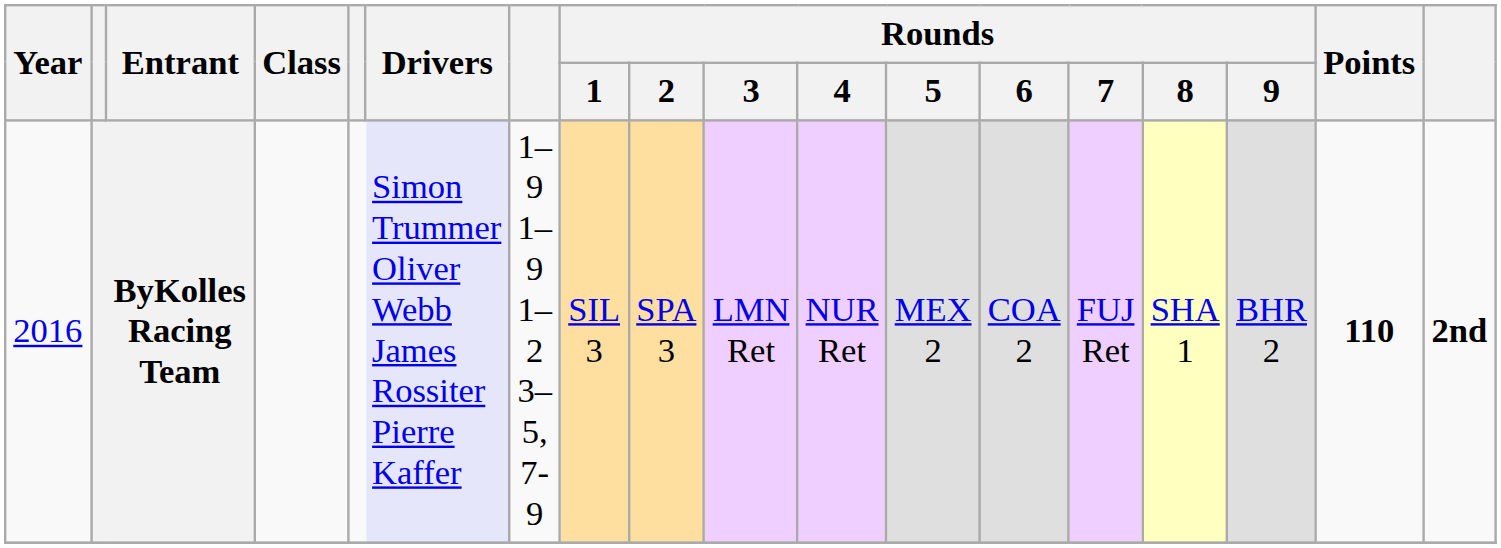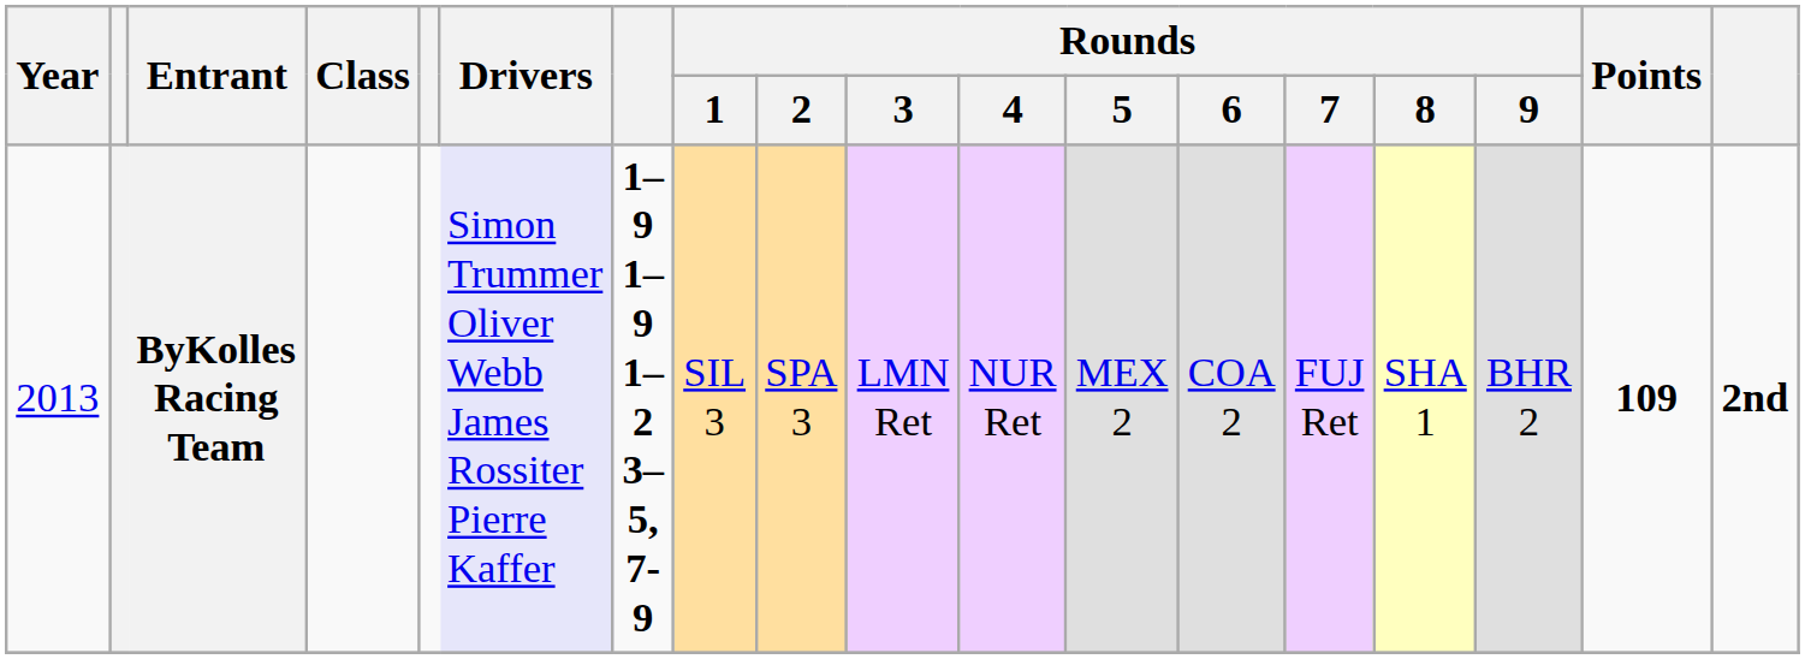ByKolles Racing Team | Year: 2016 -> 2013
ByKolles Racing Team | column 7: normal -> bold
ByKolles Racing Team | Points: 110 -> 109
